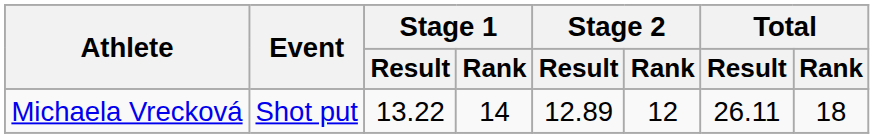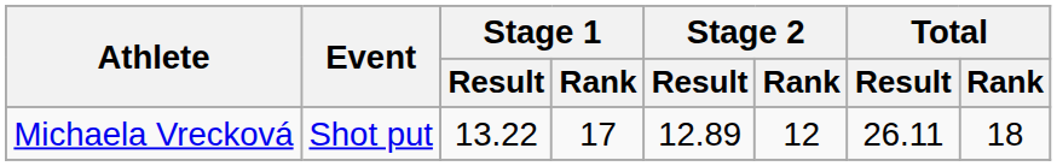Michaela Vrecková | Stage 1 / Rank: 14 -> 17
